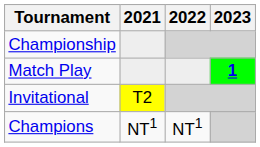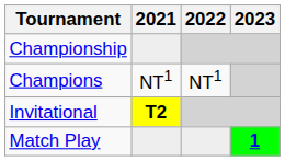rows swapped: Match Play <-> Champions
Invitational | 2021: normal -> bold
